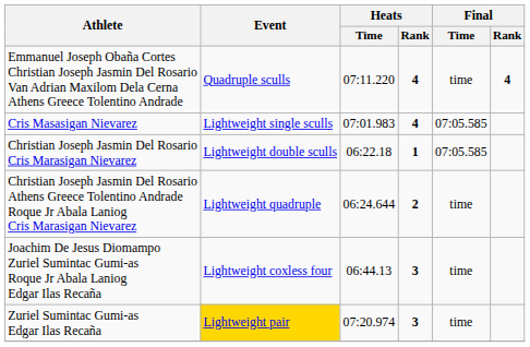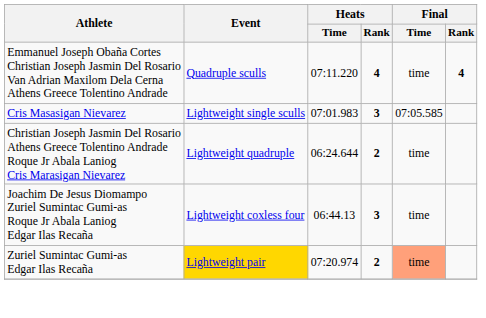Cris Masasigan Nievarez | Heats / Rank: 4 -> 3
- row: Christian Joseph Jasmin Del Rosario Cris Marasigan Nievarez | Lightweight double sculls | 06:22.18 | 1 | 07:05.585
Zuriel Sumintac Gumi-as Edgar Ilas Recaña | Heats / Rank: 3 -> 2
Zuriel Sumintac Gumi-as Edgar Ilas Recaña | Final / Time: no background -> lightsalmon background
